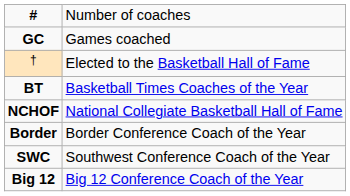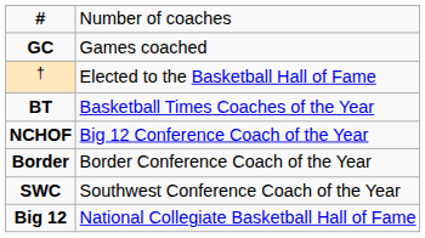NCHOF | column 2: National Collegiate Basketball Hall of Fame -> Big 12 Conference Coach of the Year
Big 12 | column 2: Big 12 Conference Coach of the Year -> National Collegiate Basketball Hall of Fame
